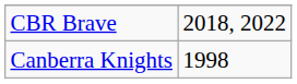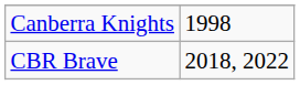rows swapped: CBR Brave <-> Canberra Knights
